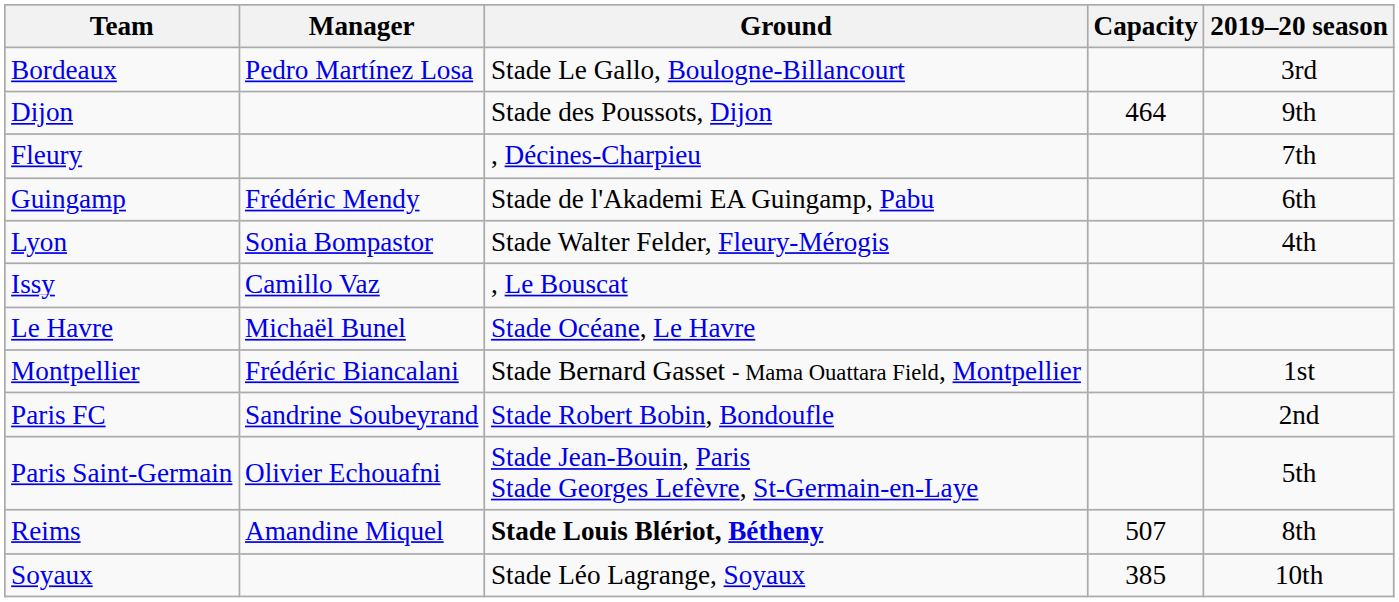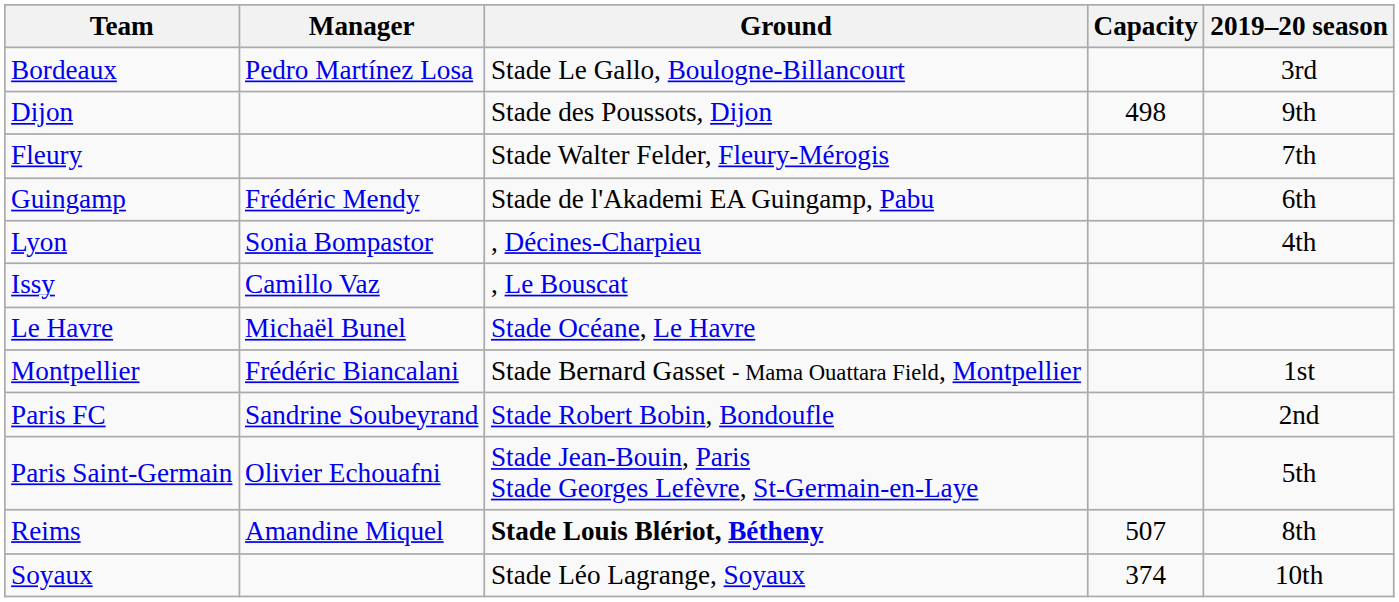Dijon | Capacity: 464 -> 498
Fleury | Ground: , Décines-Charpieu -> Stade Walter Felder, Fleury-Mérogis
Lyon | Ground: Stade Walter Felder, Fleury-Mérogis -> , Décines-Charpieu
Soyaux | Capacity: 385 -> 374
